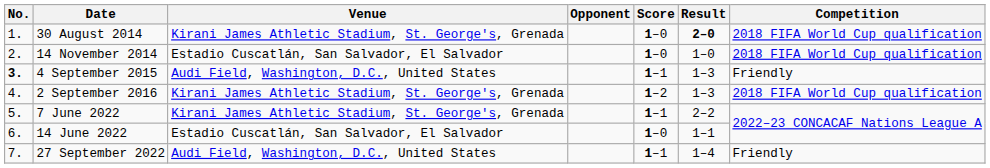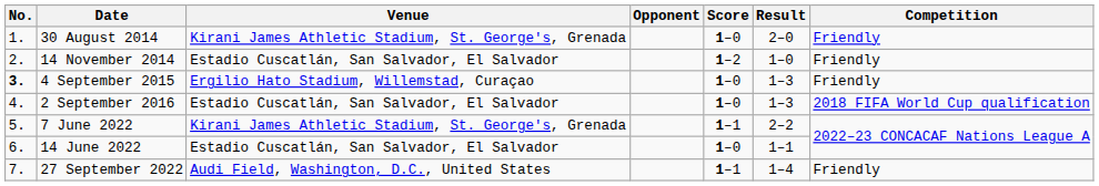30 August 2014 | Result: bold -> normal
30 August 2014 | Competition: 2018 FIFA World Cup qualification -> Friendly
14 November 2014 | Score: 1–0 -> 1–2
14 November 2014 | Competition: 2018 FIFA World Cup qualification -> Friendly
4 September 2015 | Venue: Audi Field, Washington, D.C., United States -> Ergilio Hato Stadium, Willemstad, Curaçao
4 September 2015 | Score: 1–1 -> 1–0
2 September 2016 | Venue: Kirani James Athletic Stadium, St. George's, Grenada -> Estadio Cuscatlán, San Salvador, El Salvador
2 September 2016 | Score: 1–2 -> 1–0
